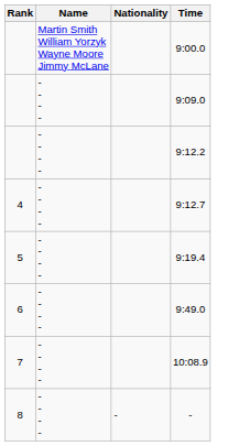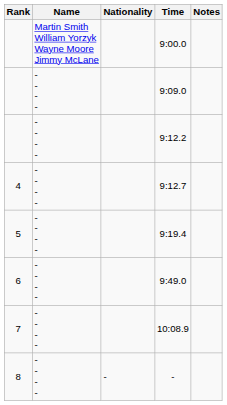+ column: Notes
